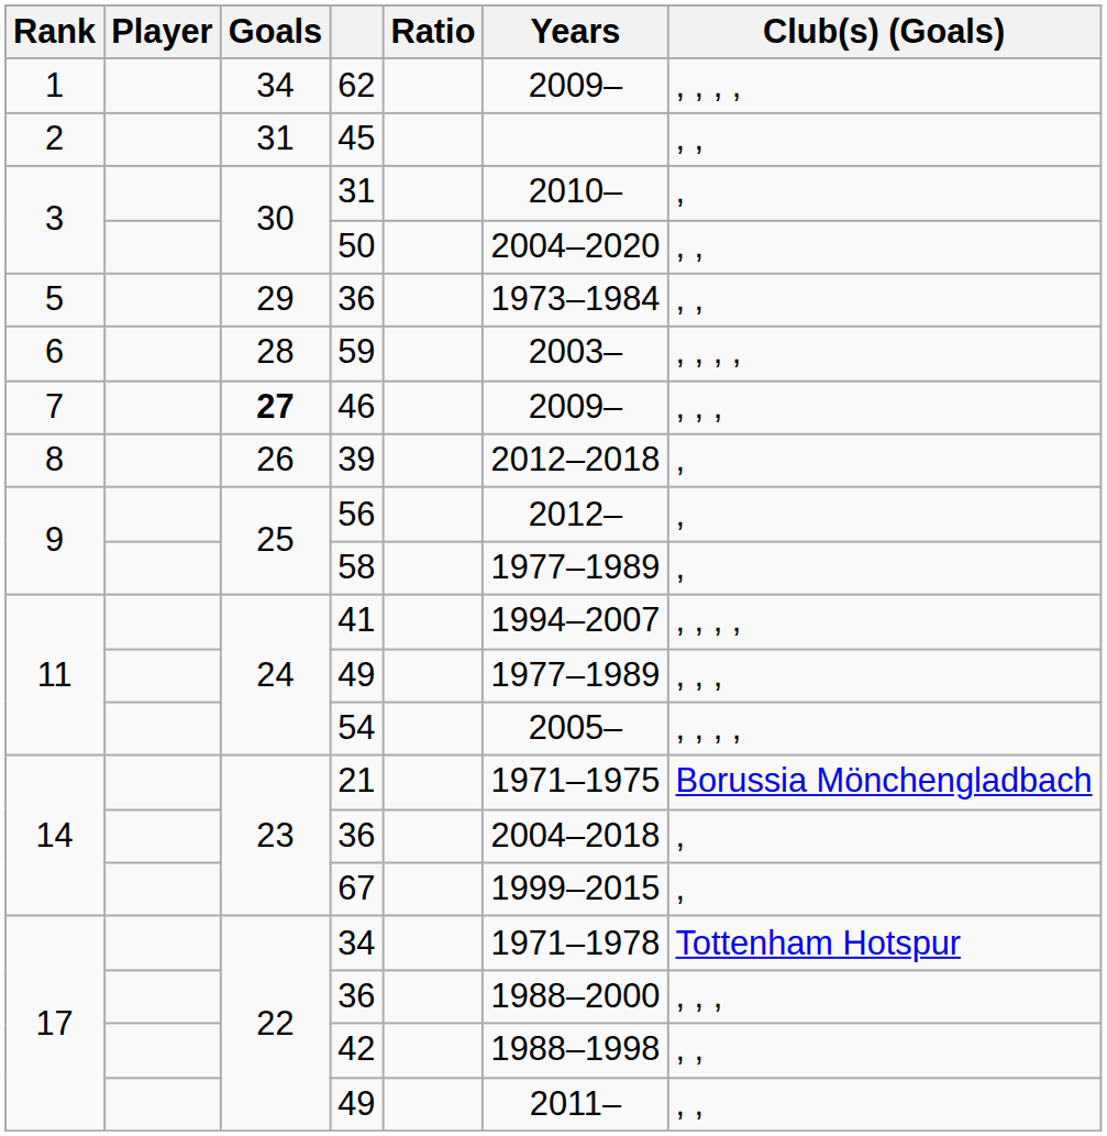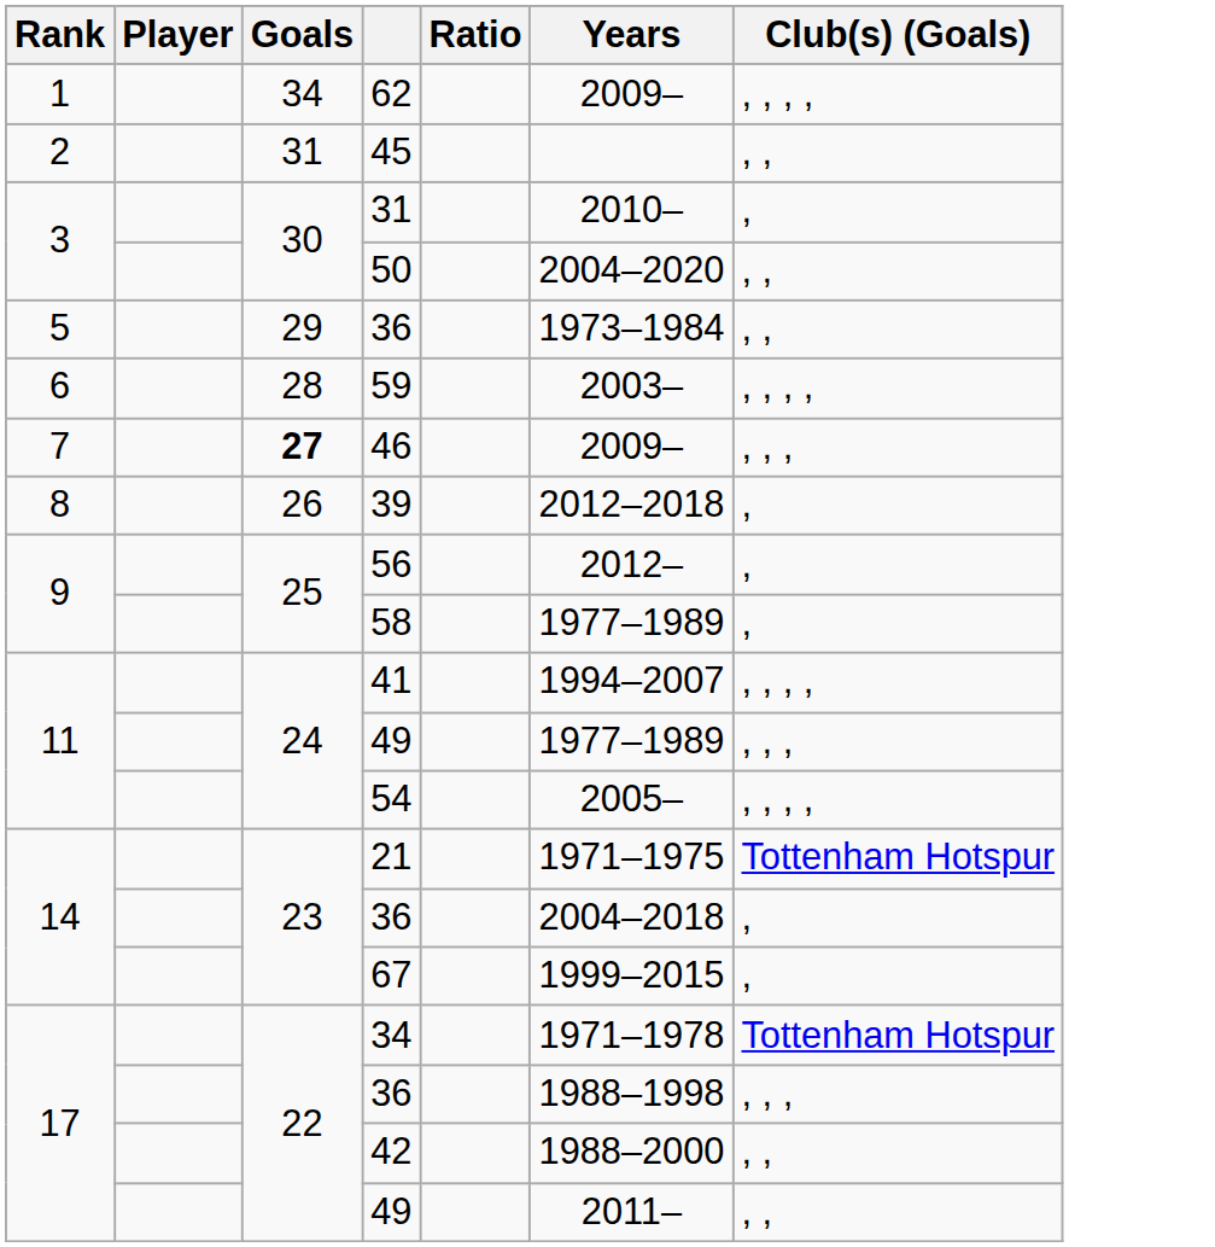21 | Club(s) (Goals): Borussia Mönchengladbach -> Tottenham Hotspur
17 / 36 | Years: 1988–2000 -> 1988–1998
42 | Years: 1988–1998 -> 1988–2000
